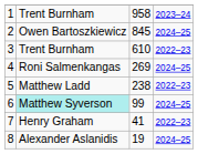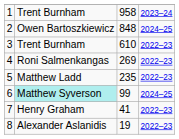2 | column 3: 845 -> 848
4 | column 4: 2024–25 -> 2022–23
5 | column 3: 238 -> 235
8 | column 4: 2024–25 -> 2022–23
